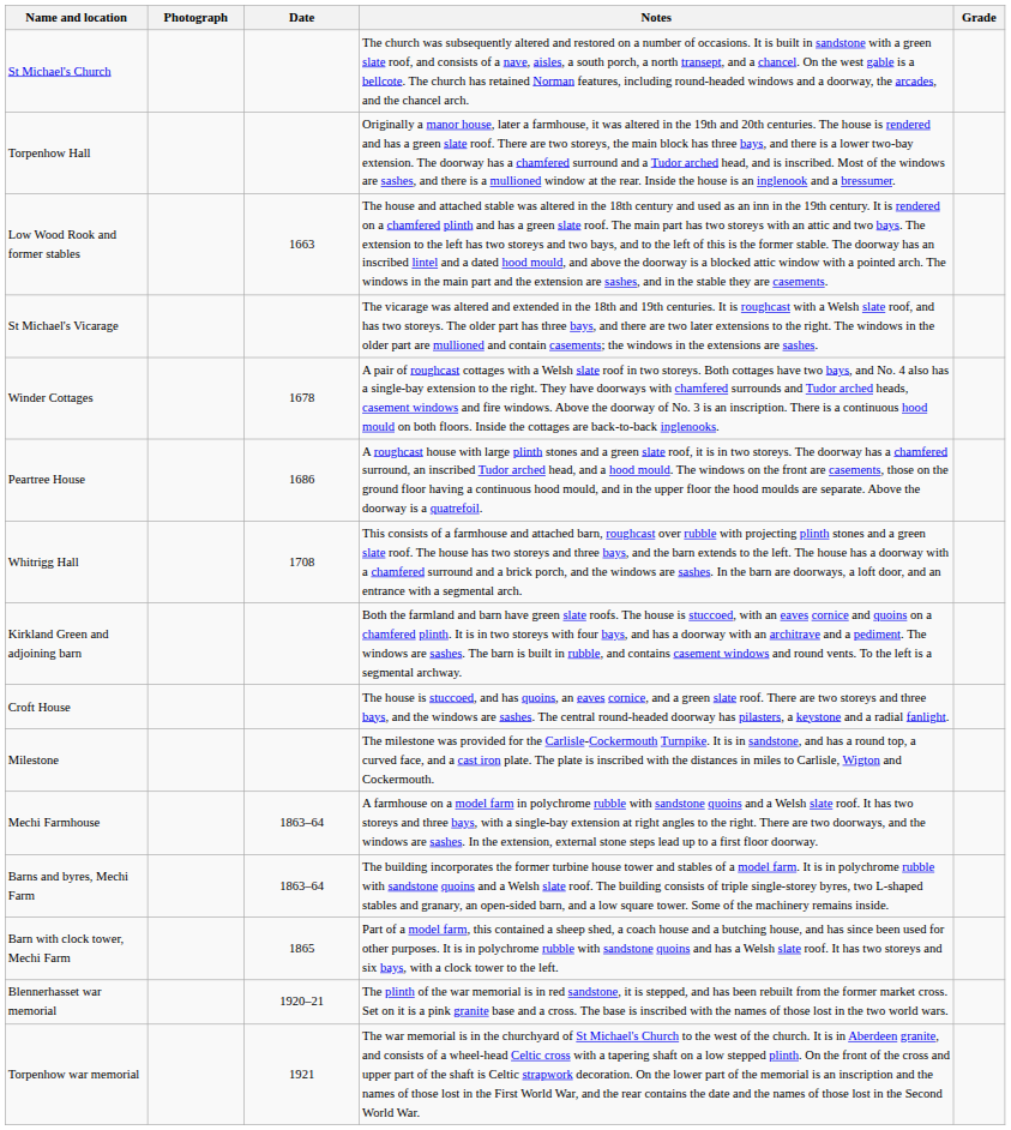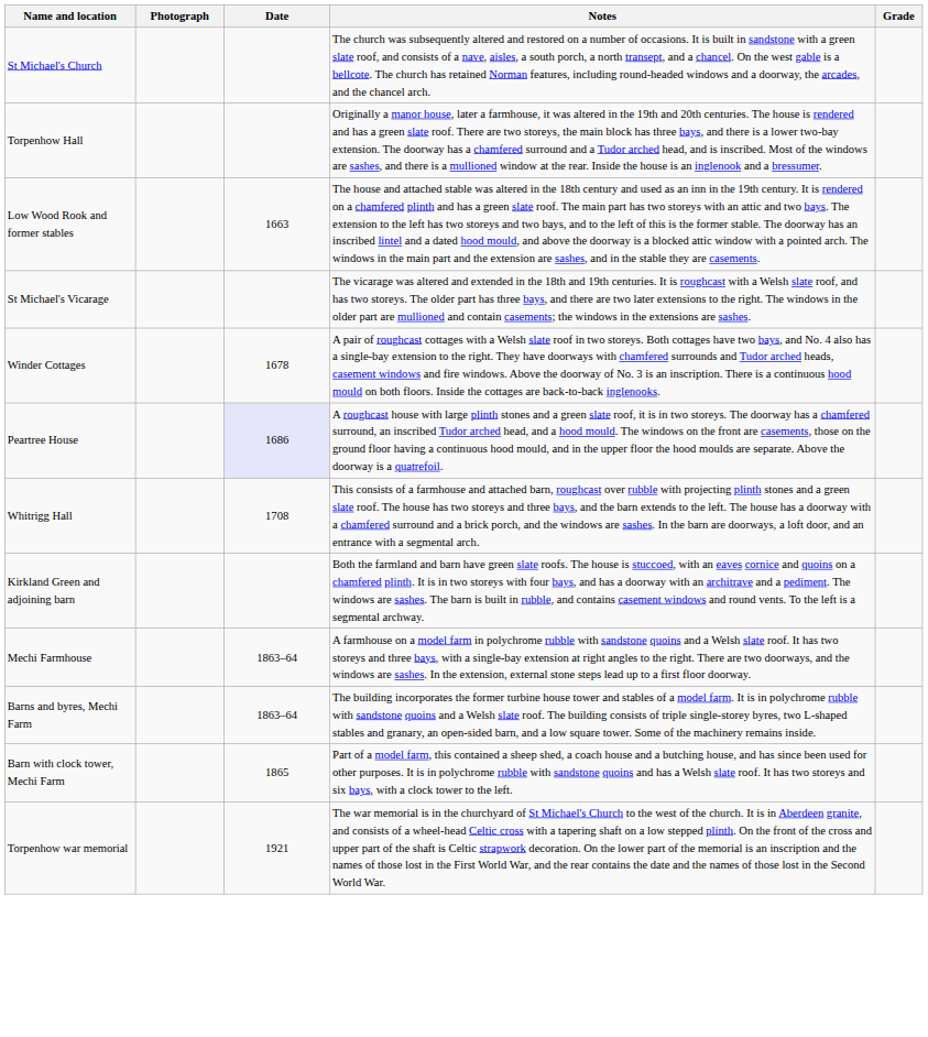Peartree House | Date: no background -> lavender background
- row: Croft House | The house is stuccoed, and has quoins, an eaves cornice, and a green slate roof. There are two storeys and three bays, and the windows are sashes. The central round-headed doorway has pilasters, a keystone and a radial fanlight.
- row: Milestone | The milestone was provided for the Carlisle-Cockermouth Turnpike. It is in sandstone, and has a round top, a curved face, and a cast iron plate. The plate is inscribed with the distances in miles to Carlisle, Wigton and Cockermouth.
- row: Blennerhasset war memorial | 1920–21 | The plinth of the war memorial is in red sandstone, it is stepped, and has been rebuilt from the former market cross. Set on it is a pink granite base and a cross. The base is inscribed with the names of those lost in the two world wars.
